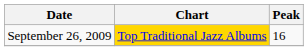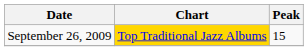September 26, 2009 | Peak: 16 -> 15
